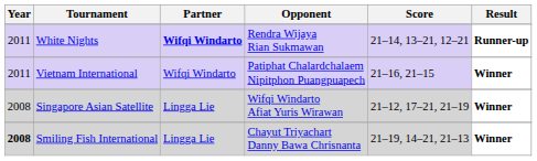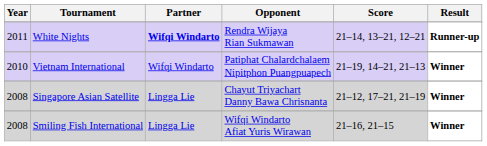Vietnam International | Year: 2011 -> 2010
Vietnam International | Score: 21–16, 21–15 -> 21–19, 14–21, 21–13
Singapore Asian Satellite | Opponent: Wifqi Windarto Afiat Yuris Wirawan -> Chayut Triyachart Danny Bawa Chrisnanta
Smiling Fish International | Year: bold -> normal
Smiling Fish International | Opponent: Chayut Triyachart Danny Bawa Chrisnanta -> Wifqi Windarto Afiat Yuris Wirawan
Smiling Fish International | Score: 21–19, 14–21, 21–13 -> 21–16, 21–15
